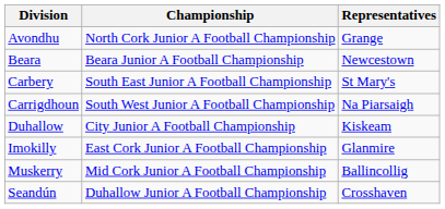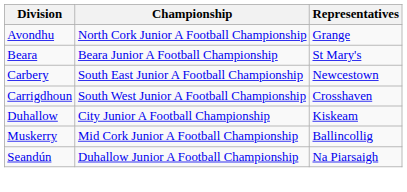Beara | Representatives: Newcestown -> St Mary's
Carbery | Representatives: St Mary's -> Newcestown
Carrigdhoun | Representatives: Na Piarsaigh -> Crosshaven
- row: Imokilly | East Cork Junior A Football Championship | Glanmire
Seandún | Representatives: Crosshaven -> Na Piarsaigh
